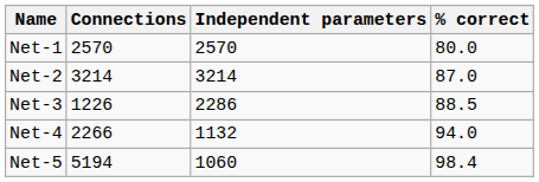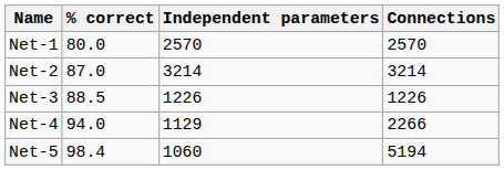columns swapped: Connections <-> % correct
Net-3 | Independent parameters: 2286 -> 1226
Net-4 | Independent parameters: 1132 -> 1129
